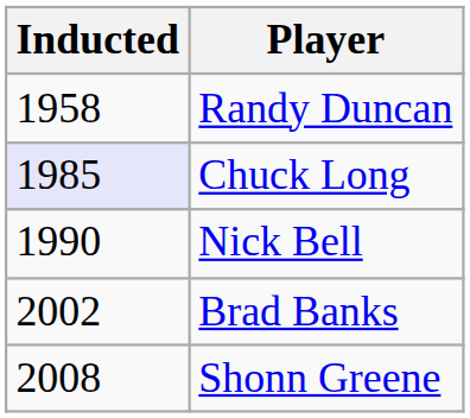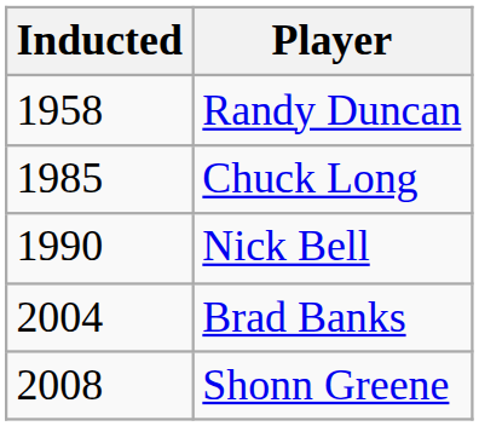Chuck Long | Inducted: lavender background -> no background
Brad Banks | Inducted: 2002 -> 2004
